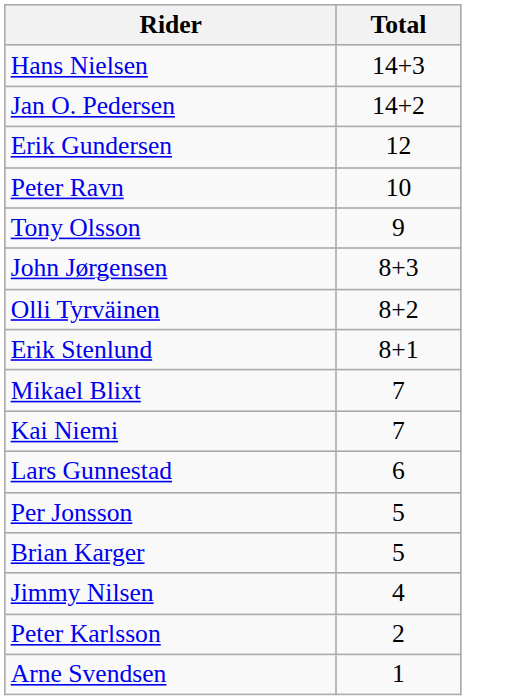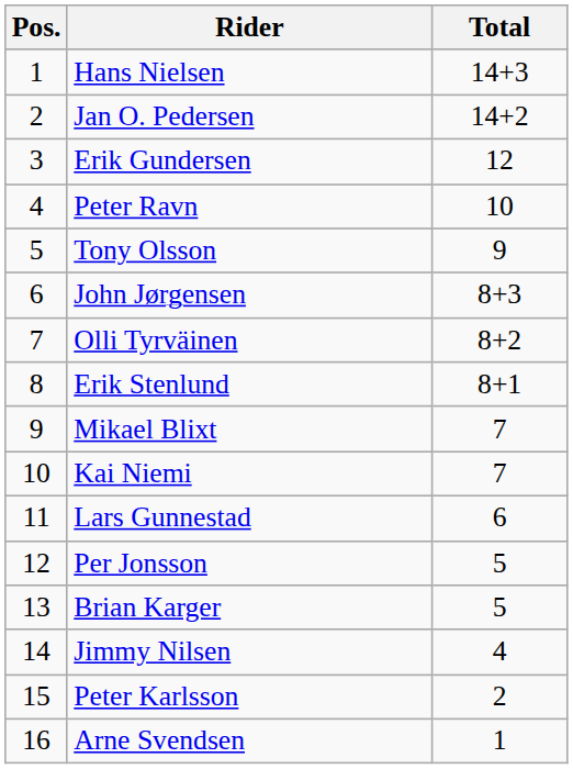+ column: Pos. | 1 | 2 | 3 | 4 | 5 | 6 | 7 | 8 | 9 | 10 | 11 | 12 | 13 | 14 | 15 | 16
